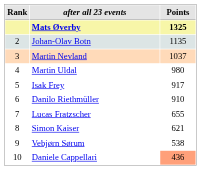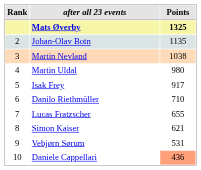Martin Nevland | Points: 1037 -> 1038
Danilo Riethmüller | Points: 910 -> 710
Vebjørn Sørum | Points: 538 -> 531
